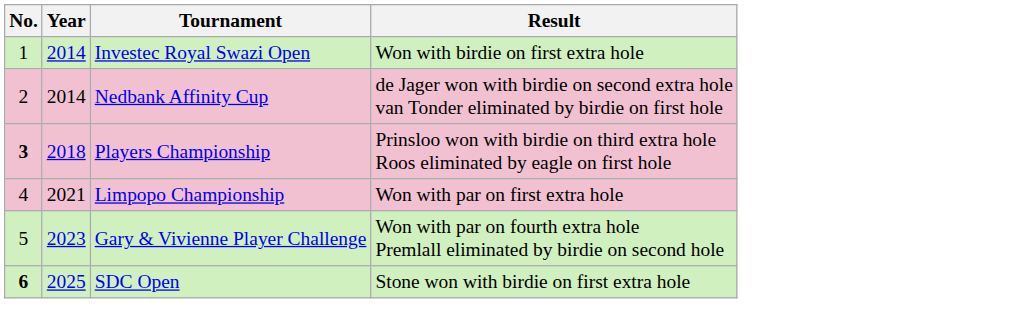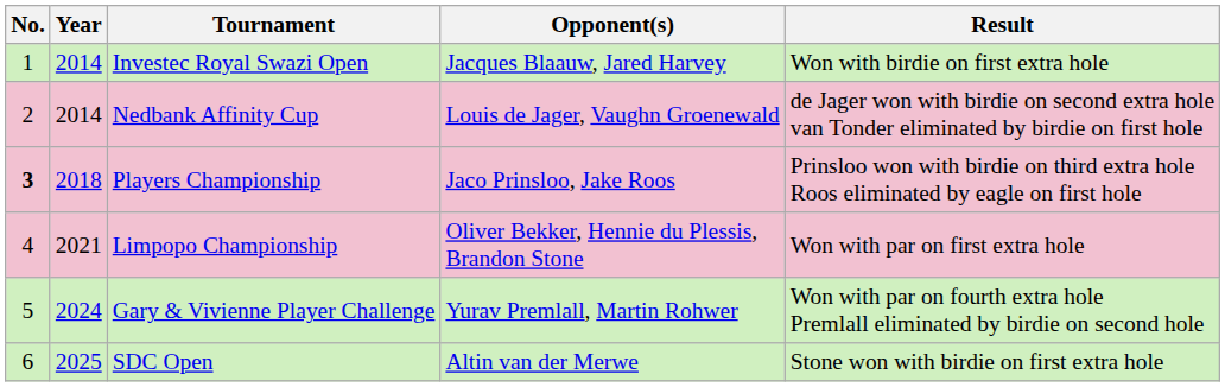+ column: Opponent(s) | Jacques Blaauw, Jared Harvey | Louis de Jager, Vaughn Groenewald | Jaco Prinsloo, Jake Roos | Oliver Bekker, Hennie du Plessis, Brandon Stone | Yurav Premlall, Martin Rohwer | Altin van der Merwe
Gary & Vivienne Player Challenge | Year: 2023 -> 2024
SDC Open | No.: bold -> normal
